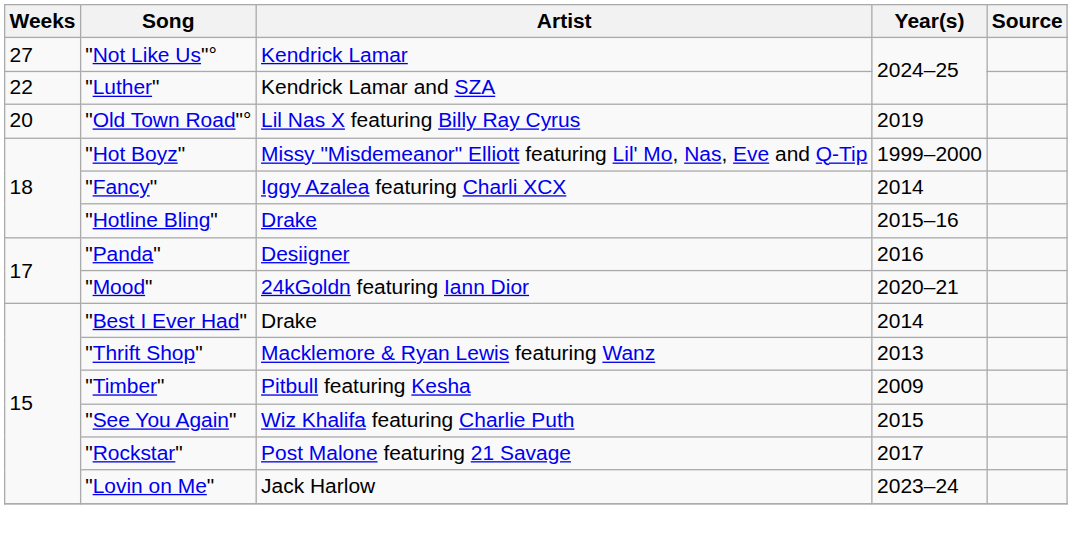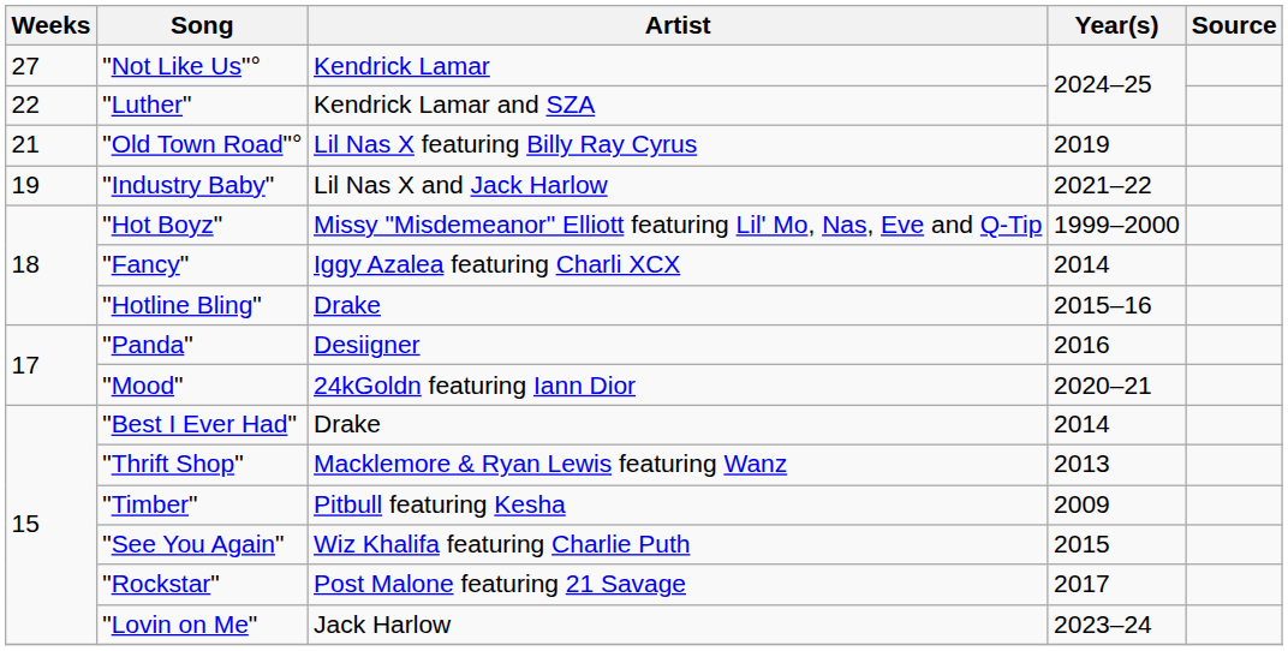"Old Town Road"° | Weeks: 20 -> 21
+ row: 19 | "Industry Baby" | Lil Nas X and Jack Harlow | 2021–22
